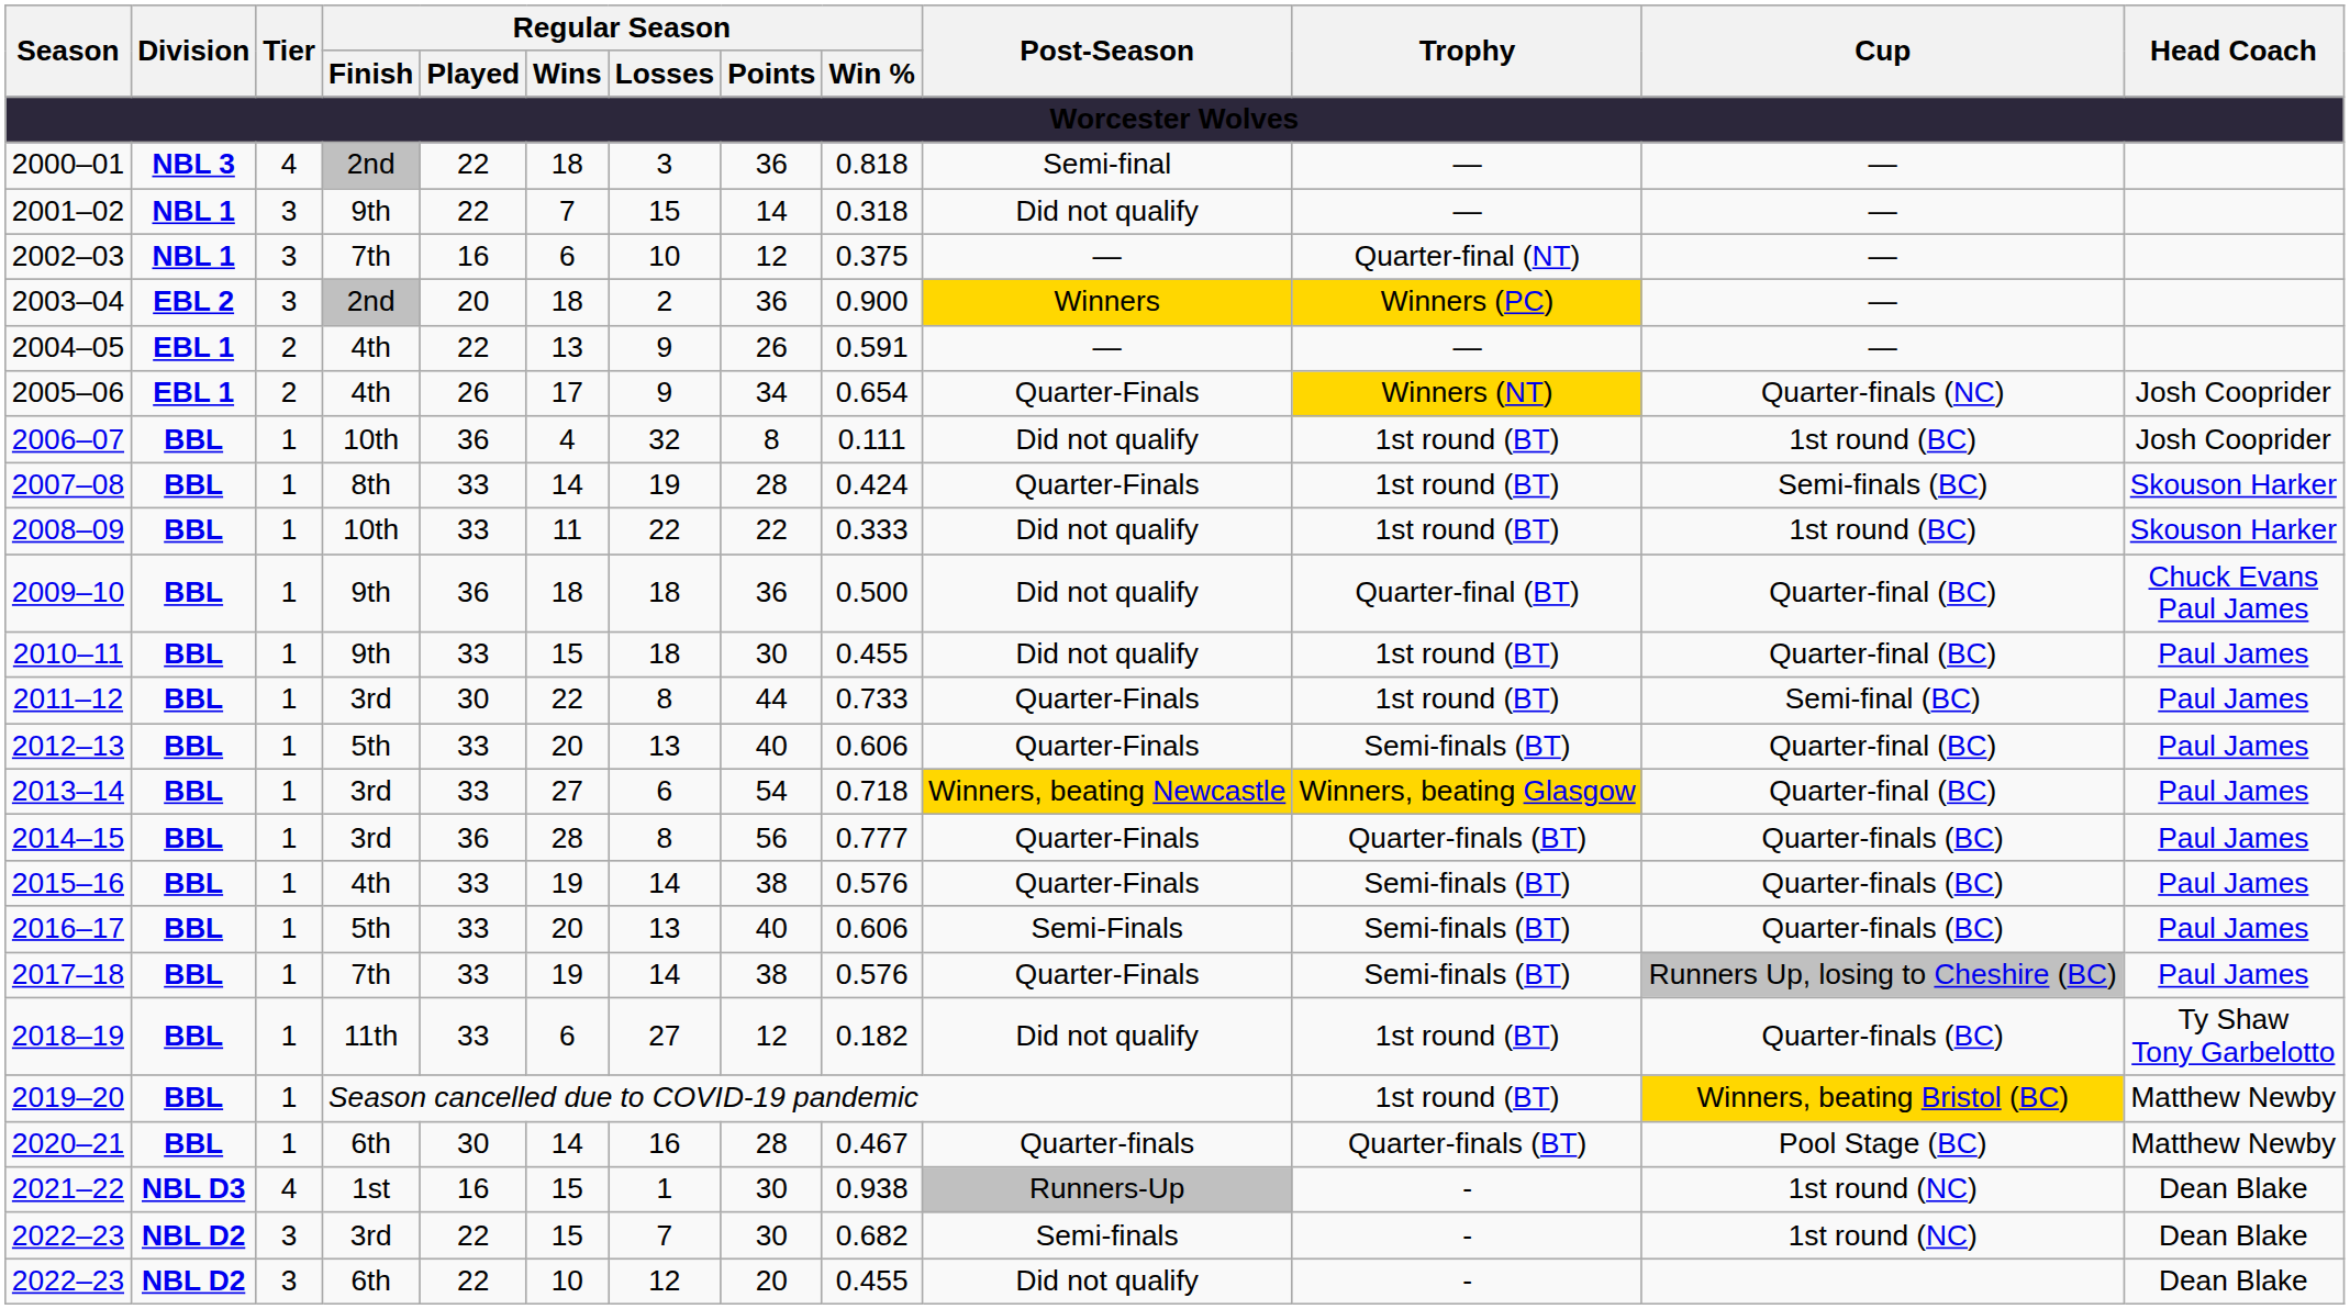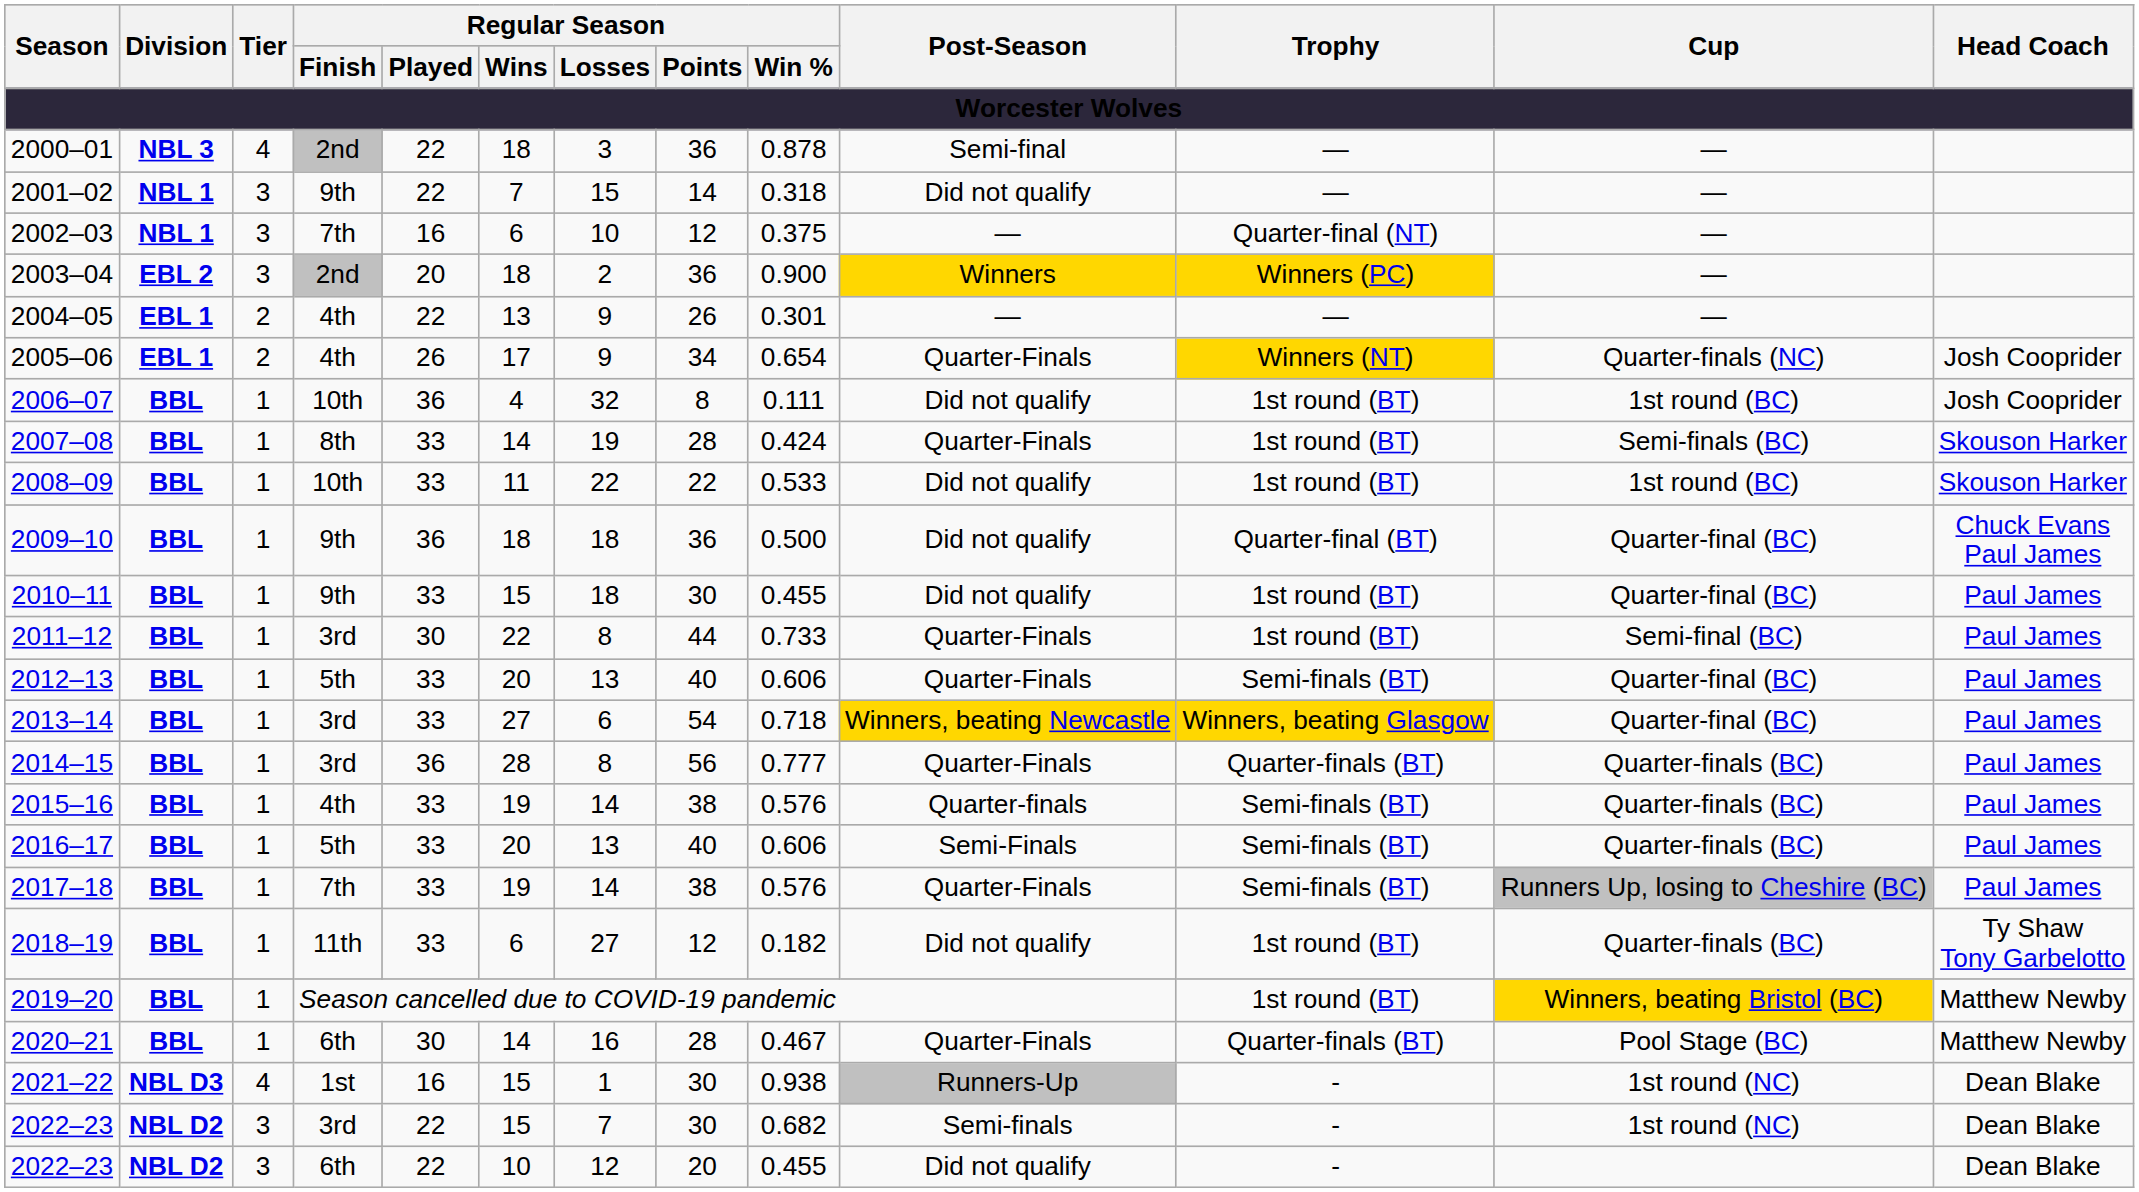2000–01 | Regular Season / Win %: 0.818 -> 0.878
2004–05 | Regular Season / Win %: 0.591 -> 0.301
2008–09 | Regular Season / Win %: 0.333 -> 0.533
2015–16 | Post-Season: Quarter-Finals -> Quarter-finals
2020–21 | Post-Season: Quarter-finals -> Quarter-Finals
